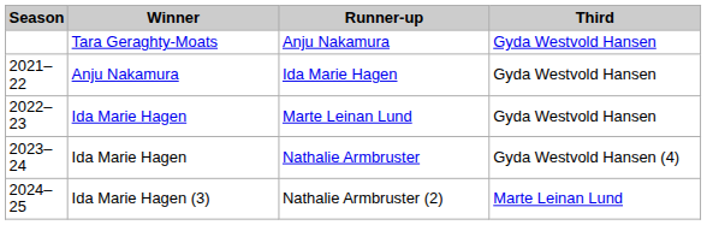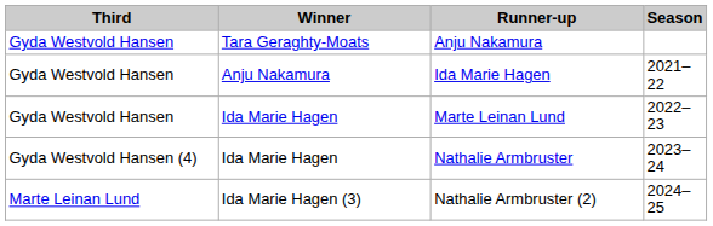columns swapped: Season <-> Third
